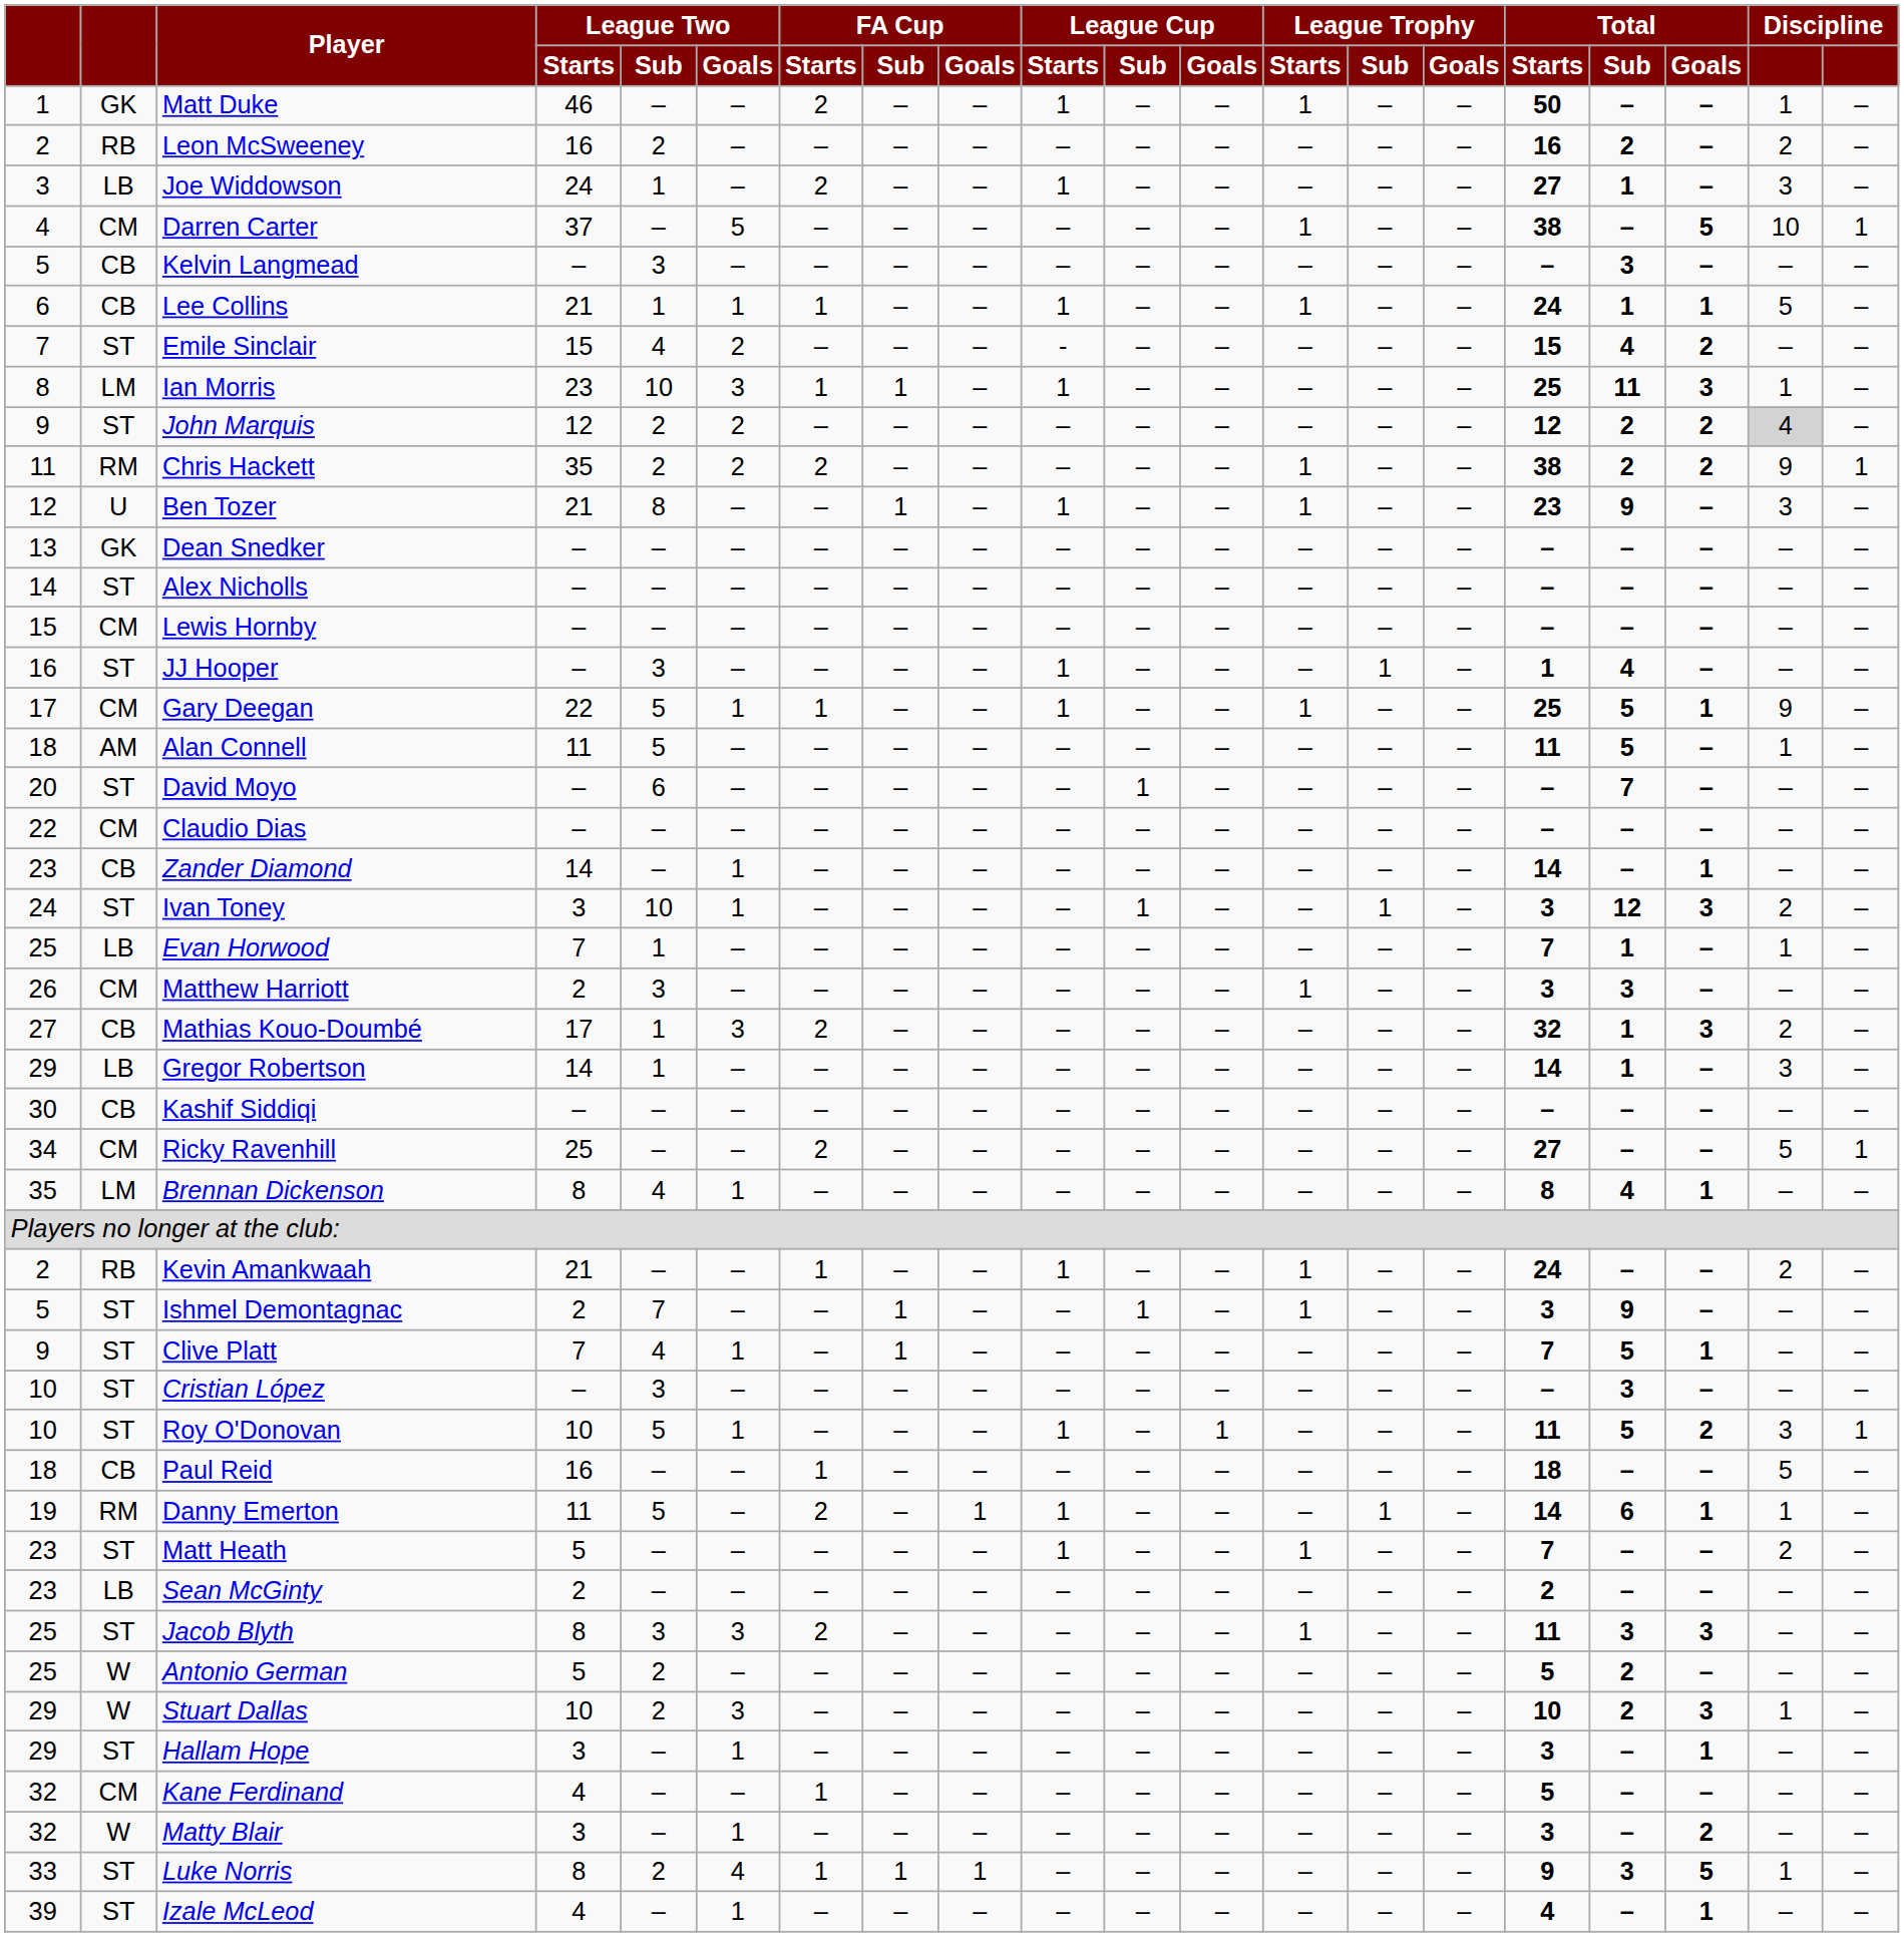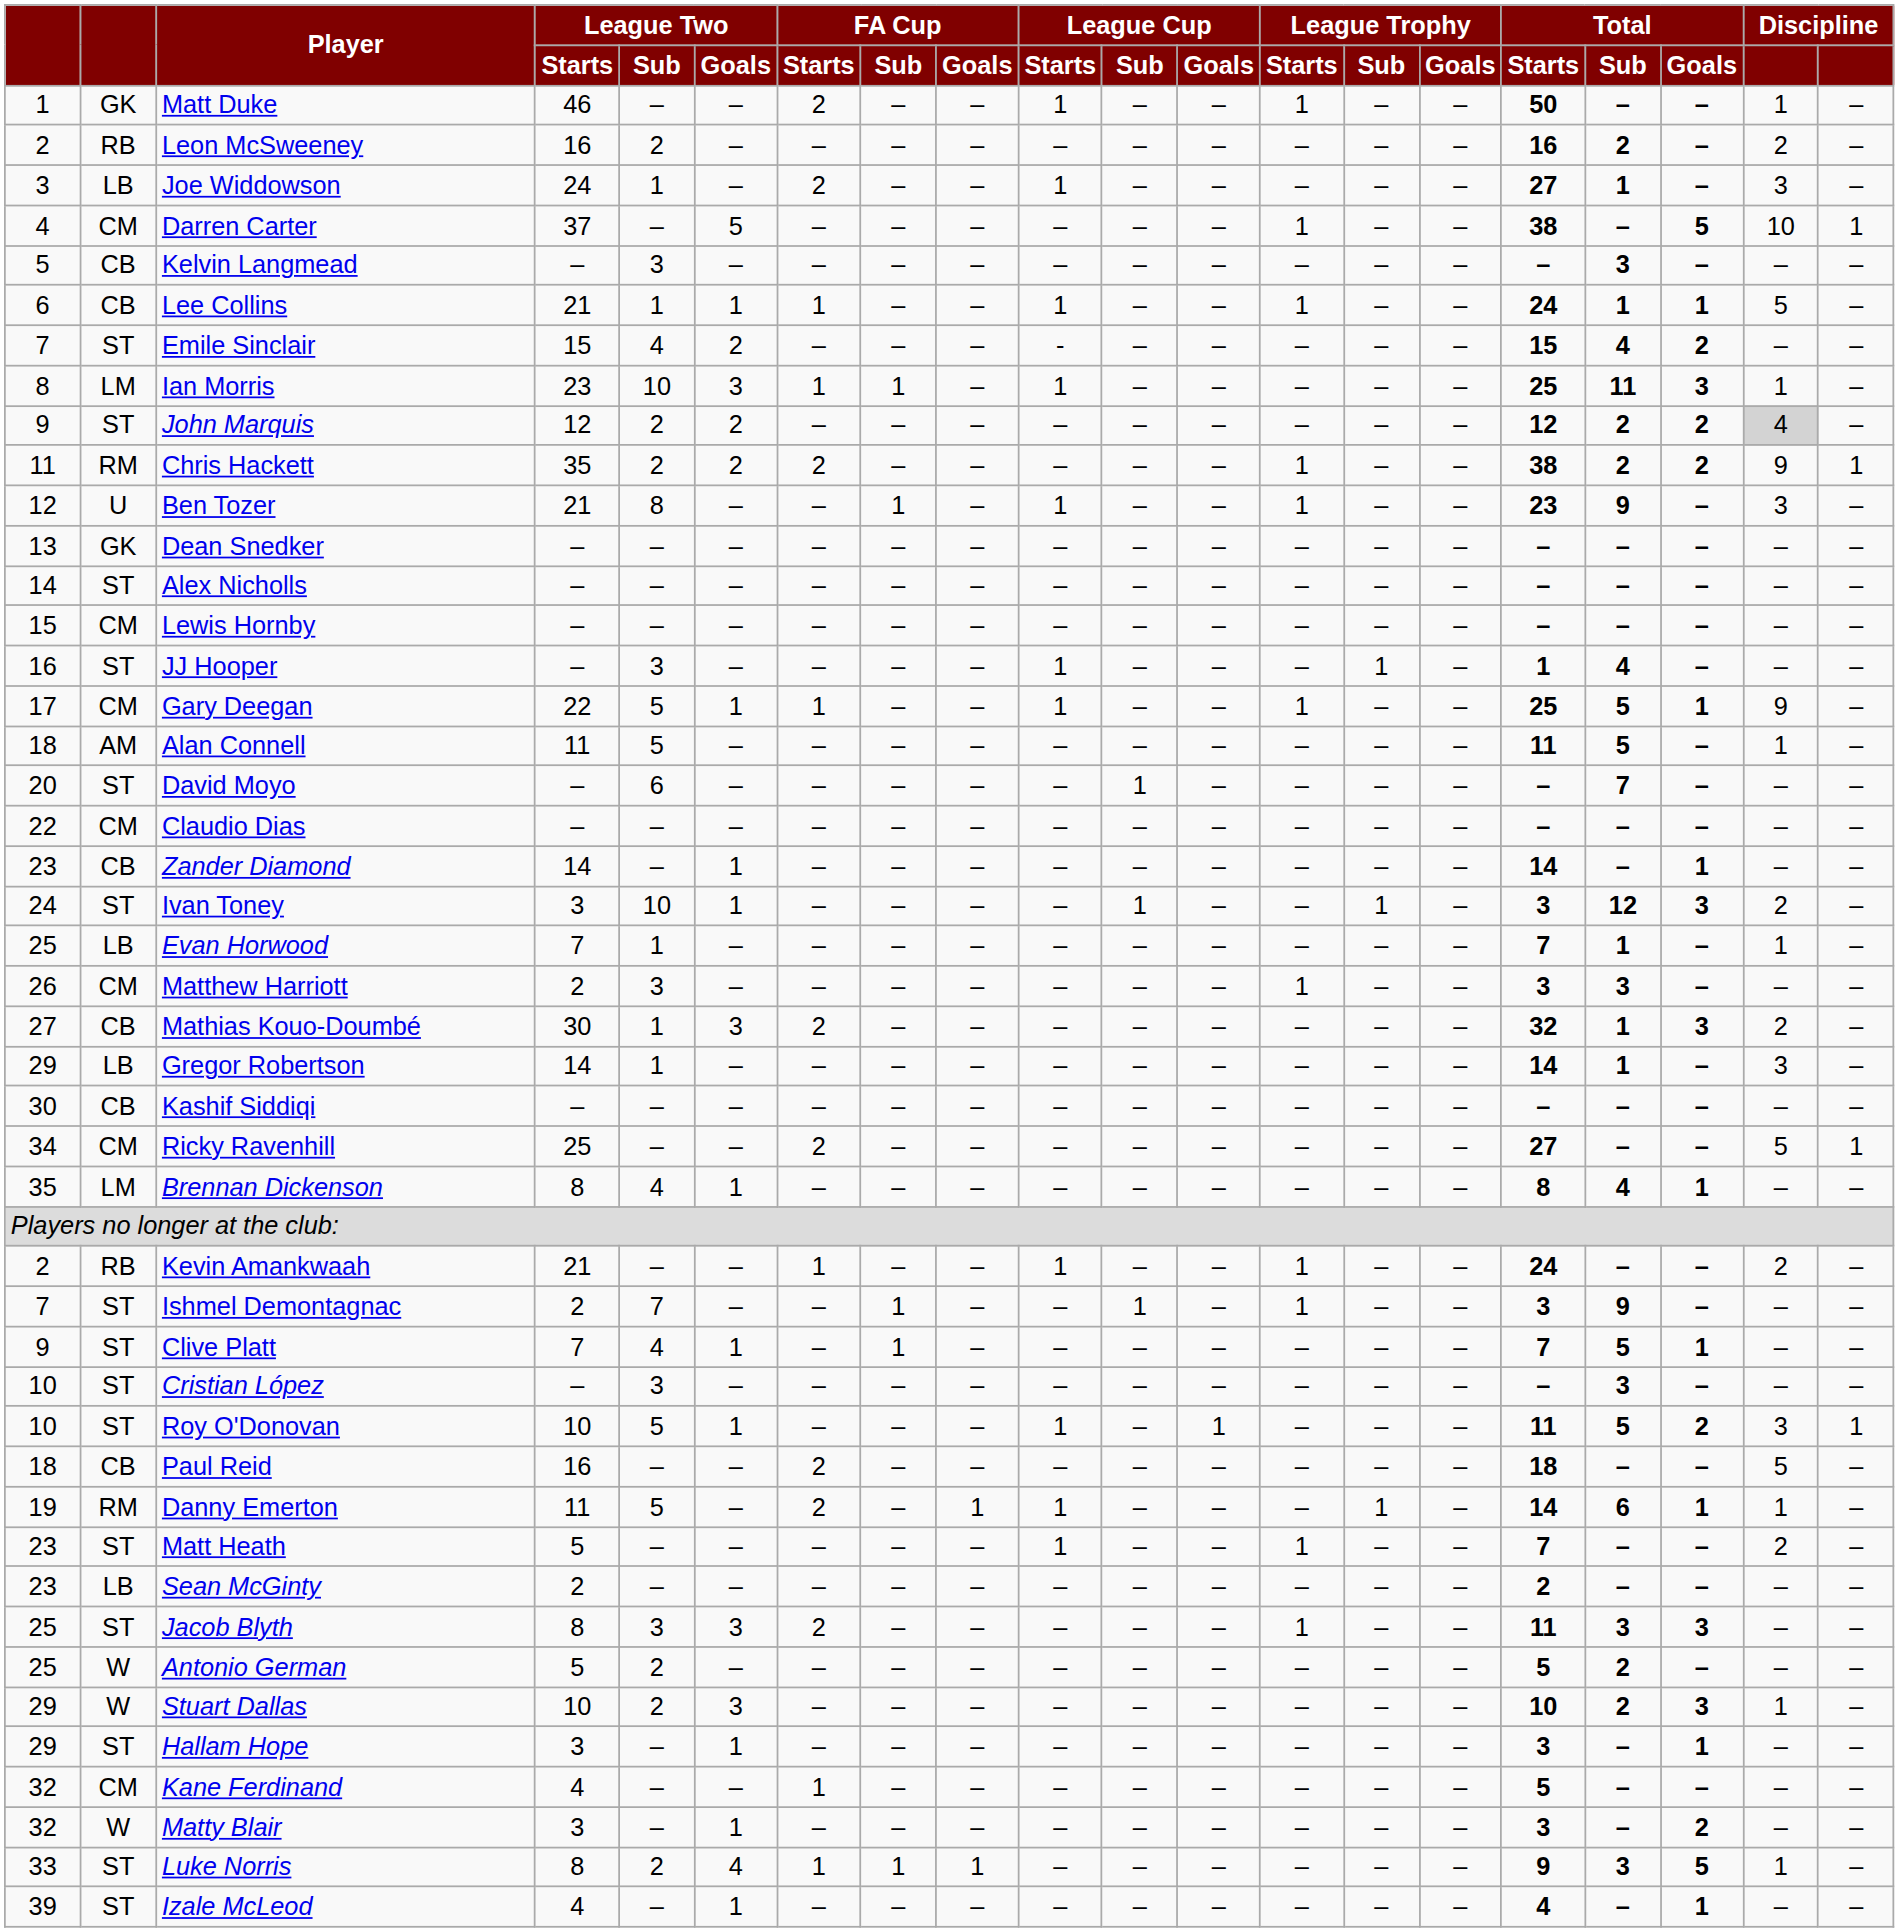Mathias Kouo-Doumbé | League Two / Starts: 17 -> 30
Ishmel Demontagnac | column 1: 5 -> 7
Paul Reid | FA Cup / Starts: 1 -> 2
